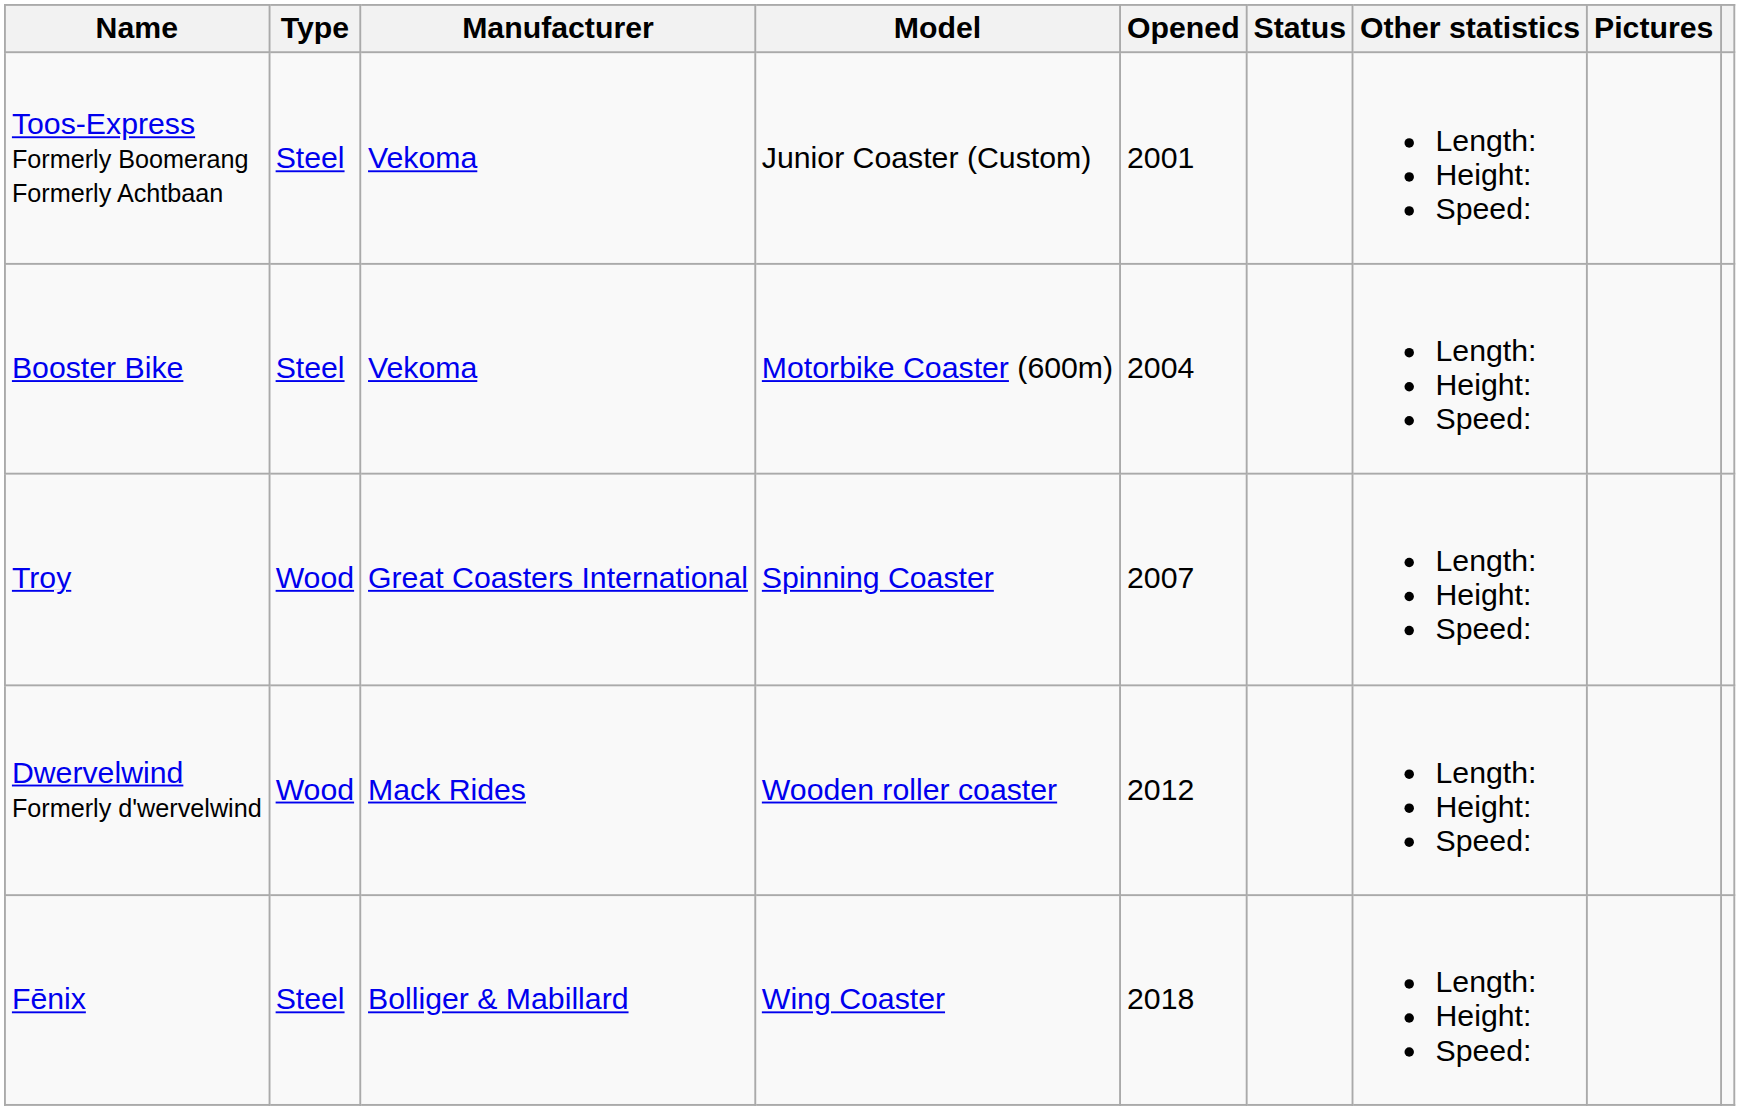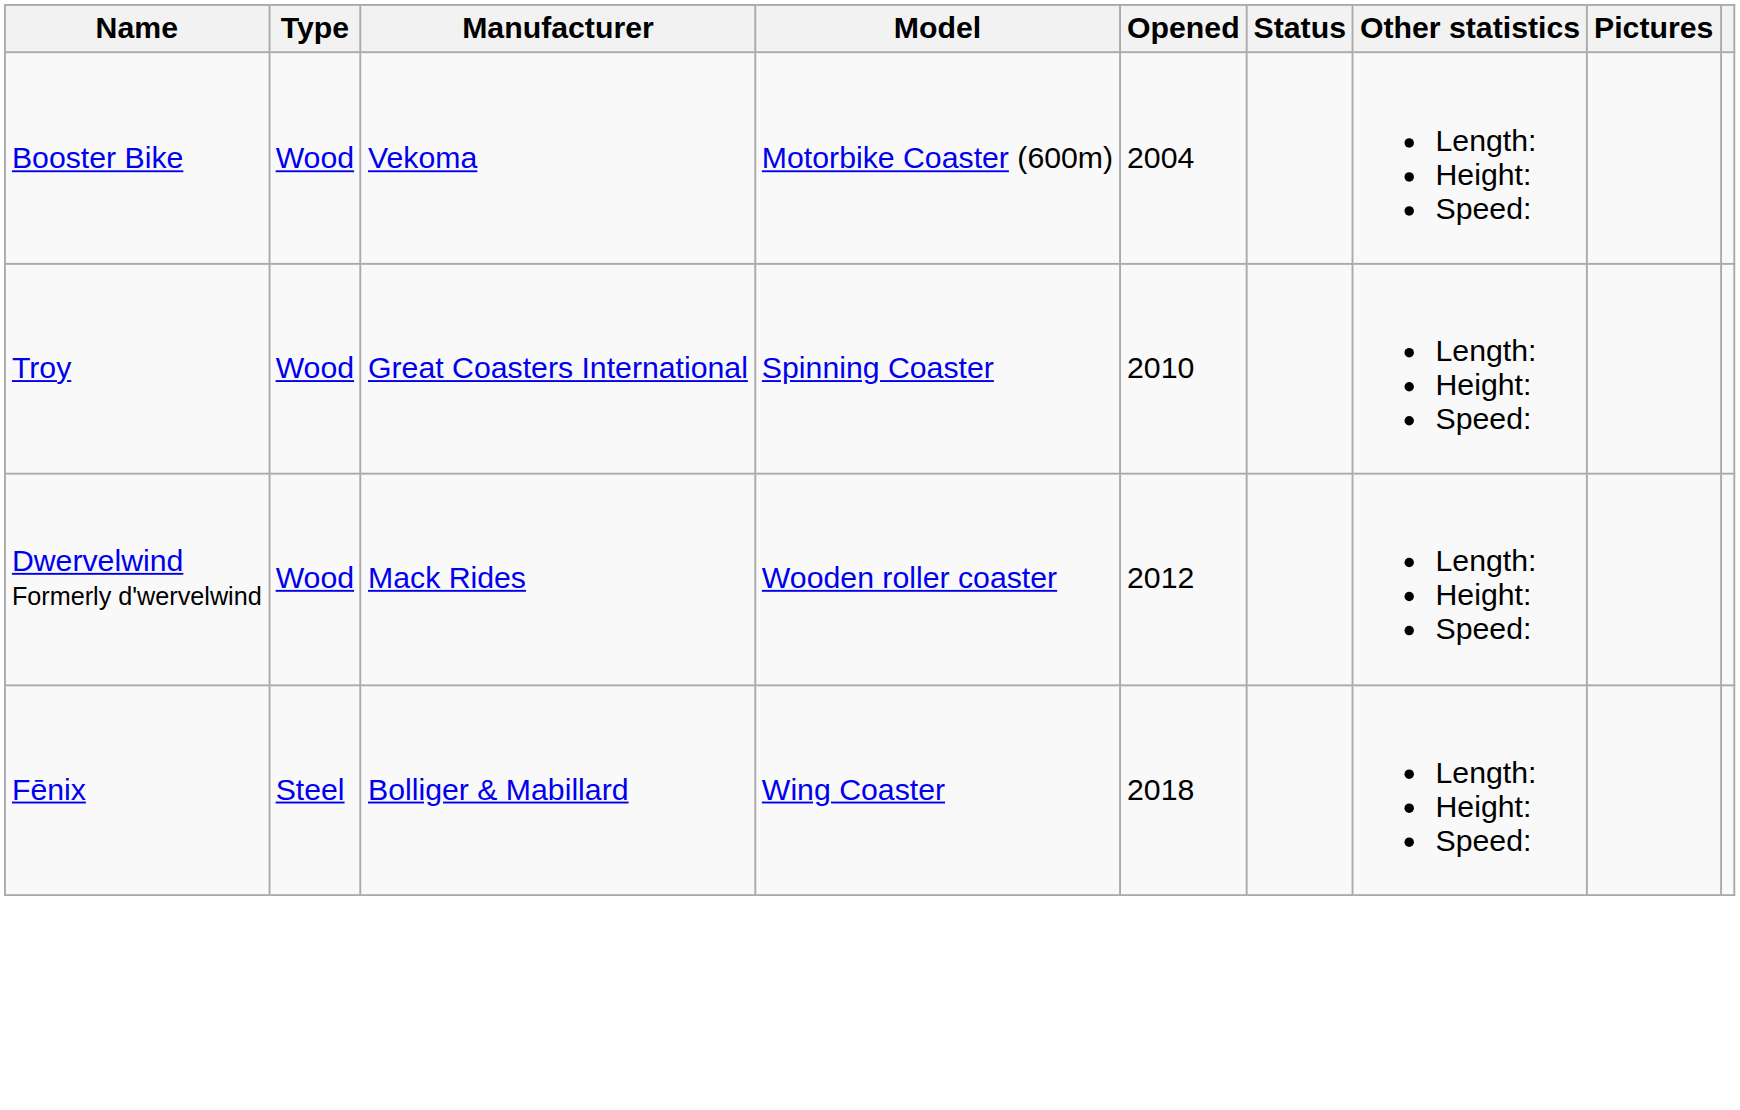- row: Toos-Express Formerly Boomerang Formerly Achtbaan | Steel | Vekoma | Junior Coaster (Custom) | 2001 | Length: Height: Speed:
Booster Bike | Type: Steel -> Wood
Troy | Opened: 2007 -> 2010
